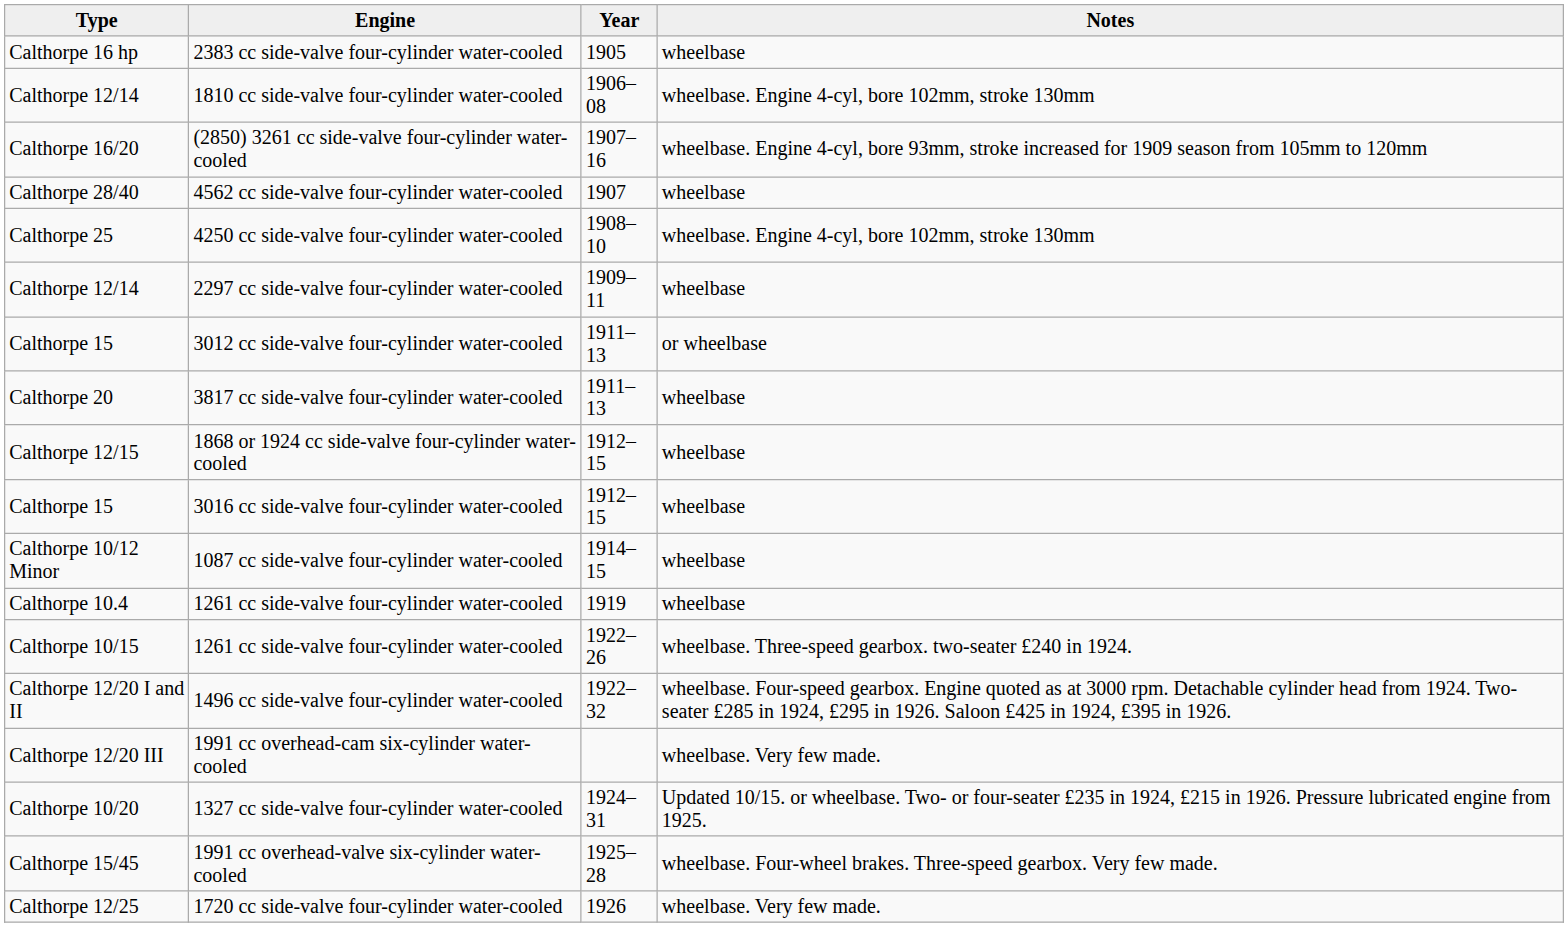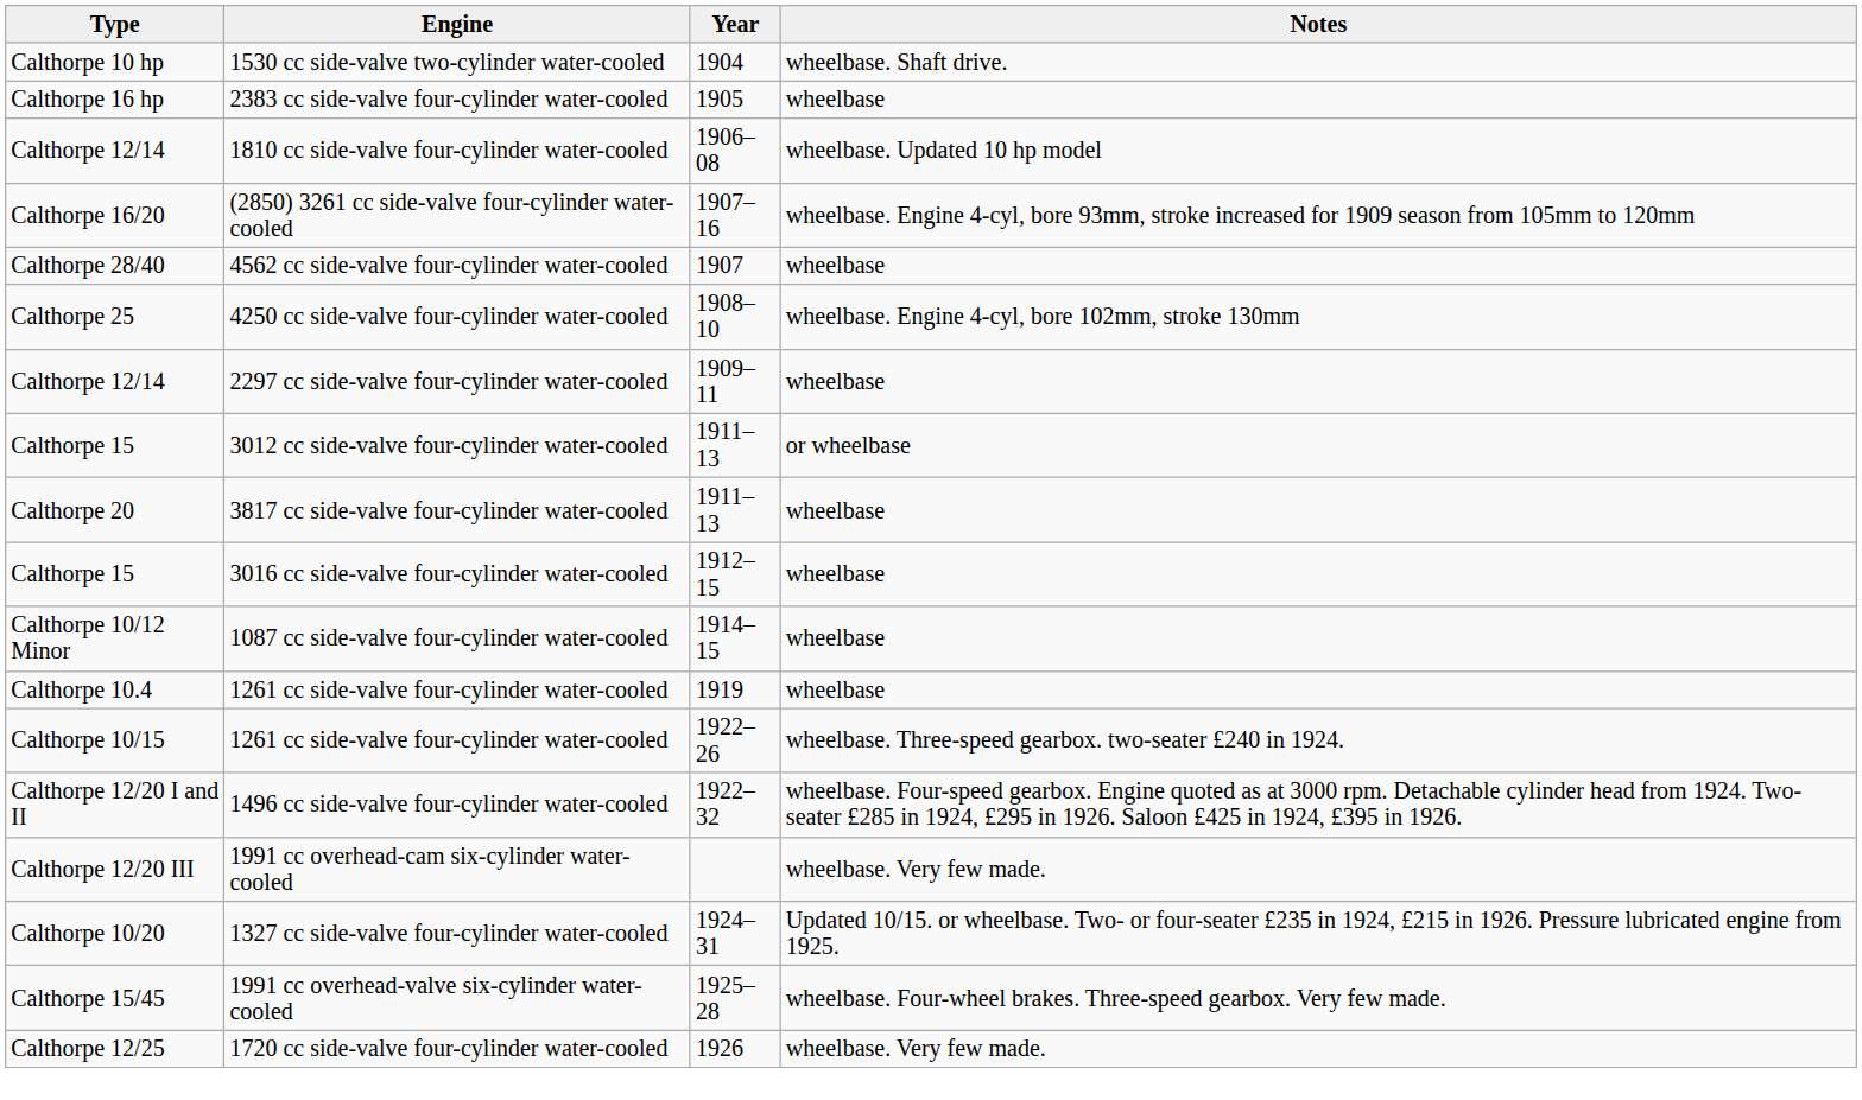+ row: Calthorpe 10 hp | 1530 cc side-valve two-cylinder water-cooled | 1904 | wheelbase. Shaft drive.
1810 cc side-valve four-cylinder water-cooled | Notes: wheelbase. Engine 4-cyl, bore 102mm, stroke 130mm -> wheelbase. Updated 10 hp model
- row: Calthorpe 12/15 | 1868 or 1924 cc side-valve four-cylinder water-cooled | 1912–15 | wheelbase
